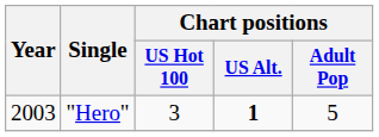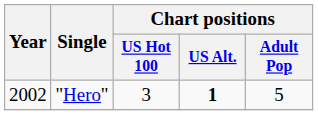"Hero" | Year: 2003 -> 2002
